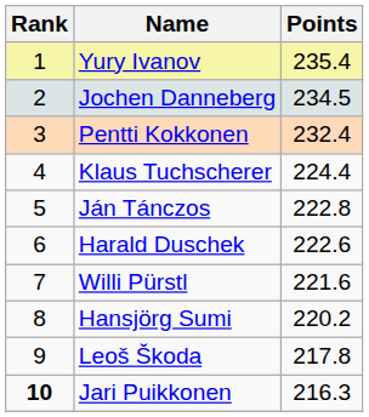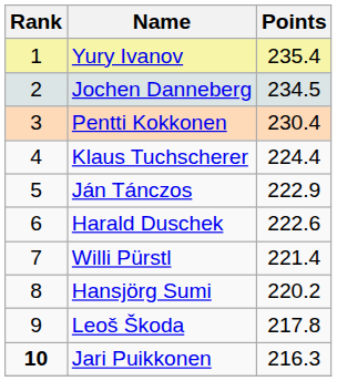Pentti Kokkonen | Points: 232.4 -> 230.4
Ján Tánczos | Points: 222.8 -> 222.9
Willi Pürstl | Points: 221.6 -> 221.4
